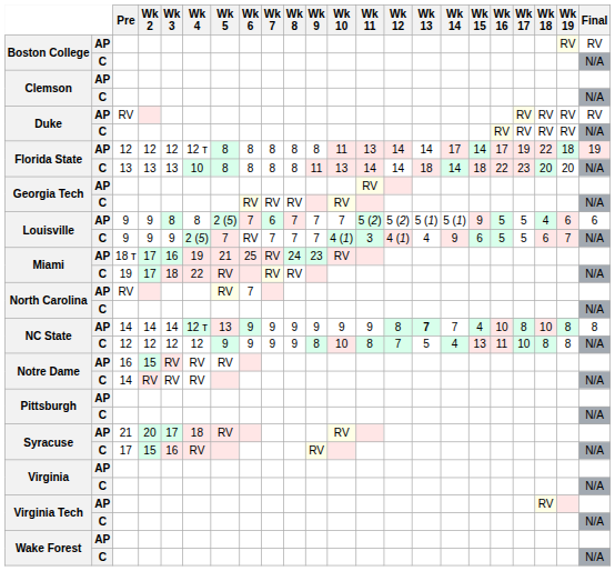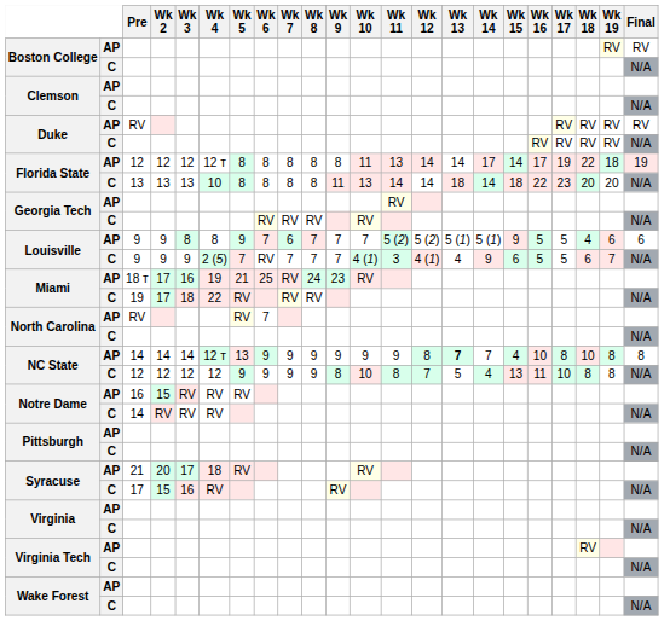Louisville / AP | Wk 5: 2 (5) -> 9
